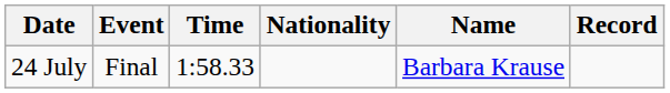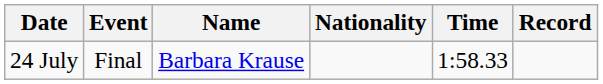columns swapped: Name <-> Time
